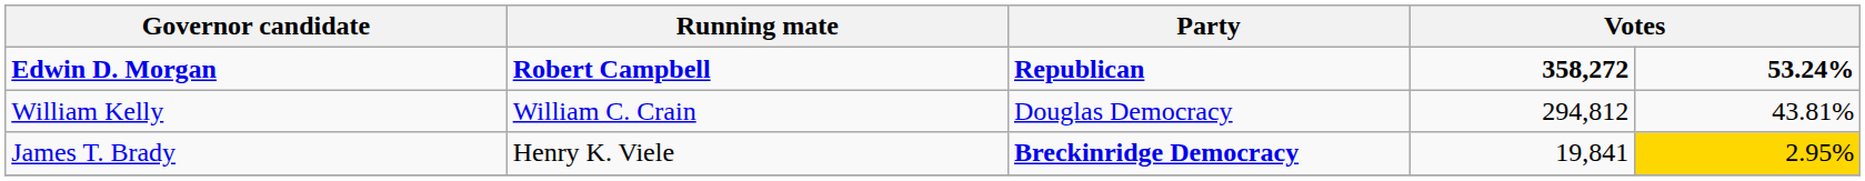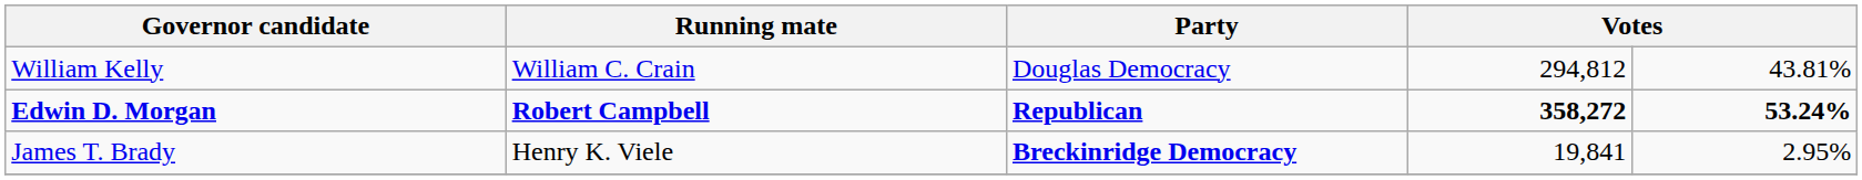rows swapped: Edwin D. Morgan <-> William Kelly
James T. Brady | column 5: gold background -> no background
